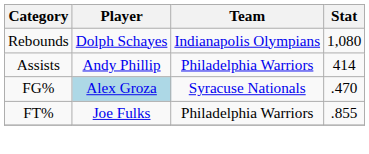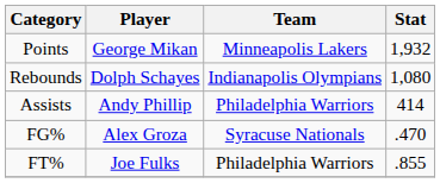+ row: Points | George Mikan | Minneapolis Lakers | 1,932
FG% | Player: lightblue background -> no background
